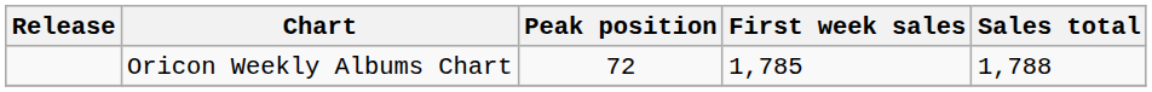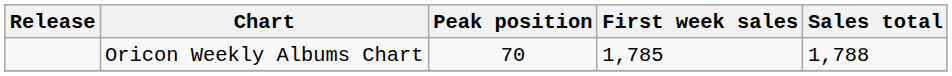Oricon Weekly Albums Chart | Peak position: 72 -> 70
